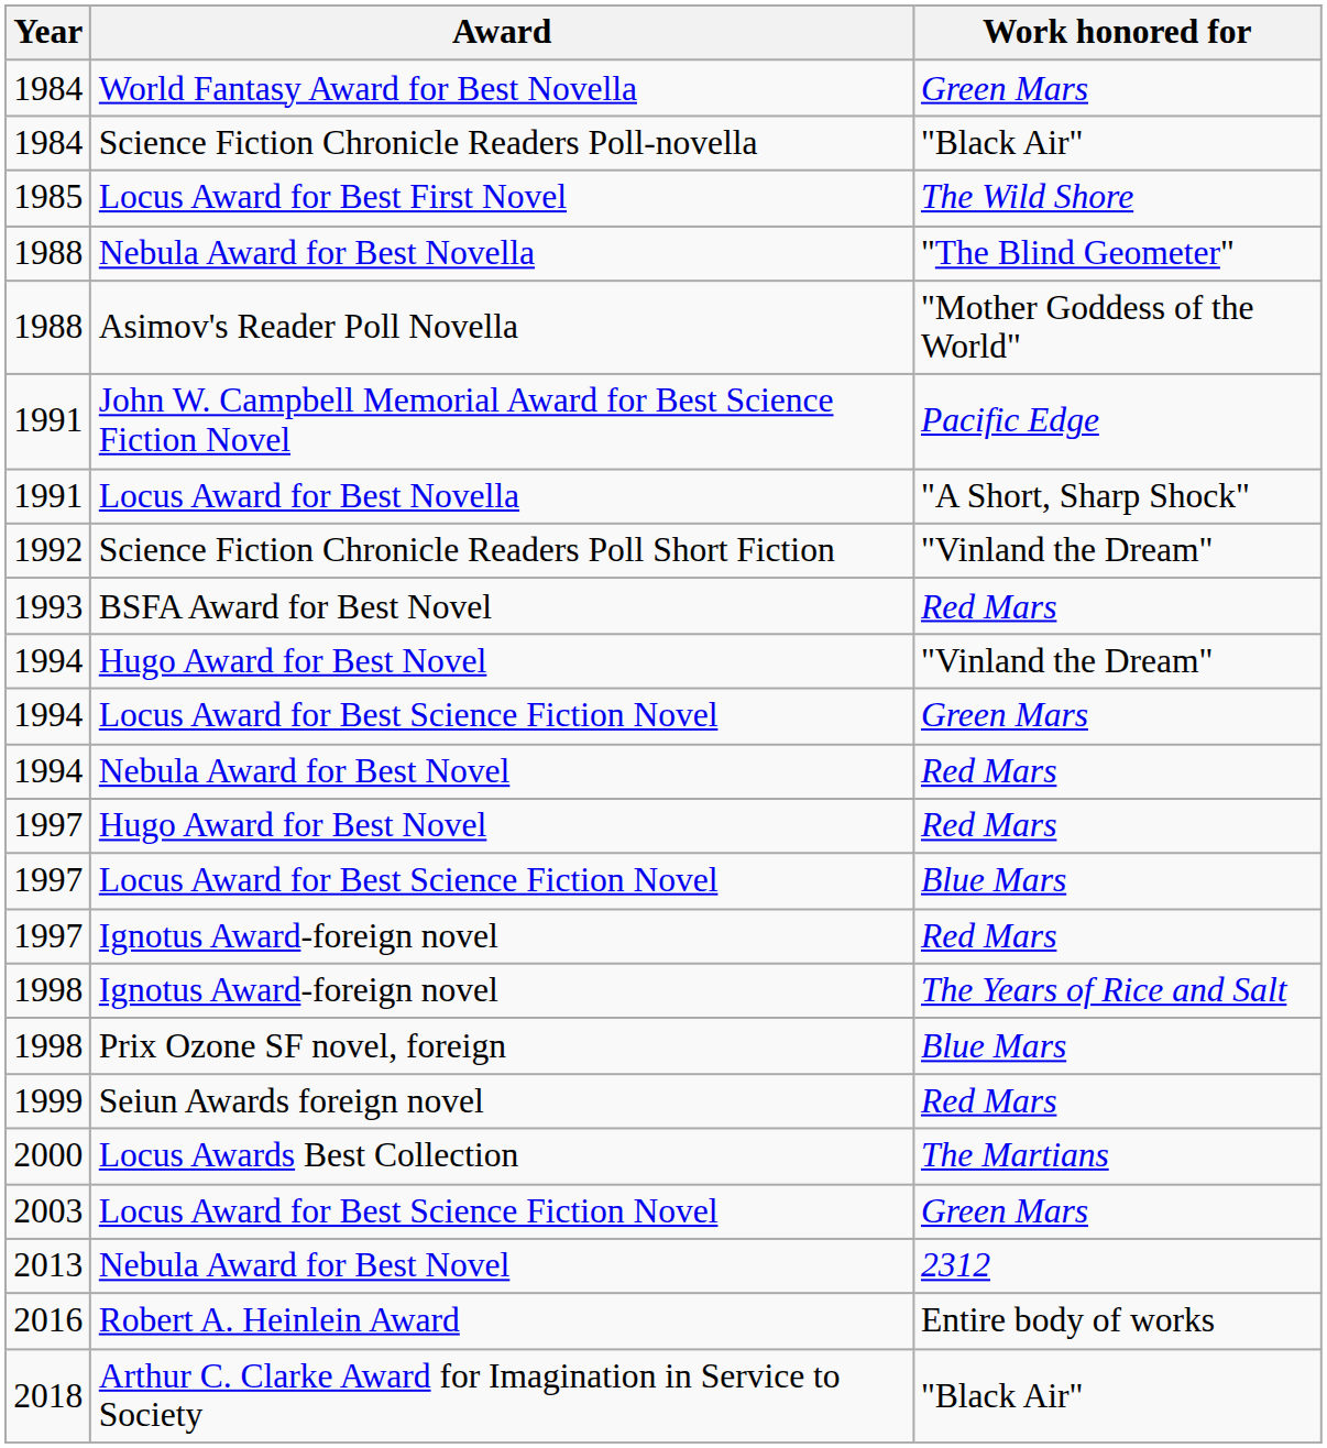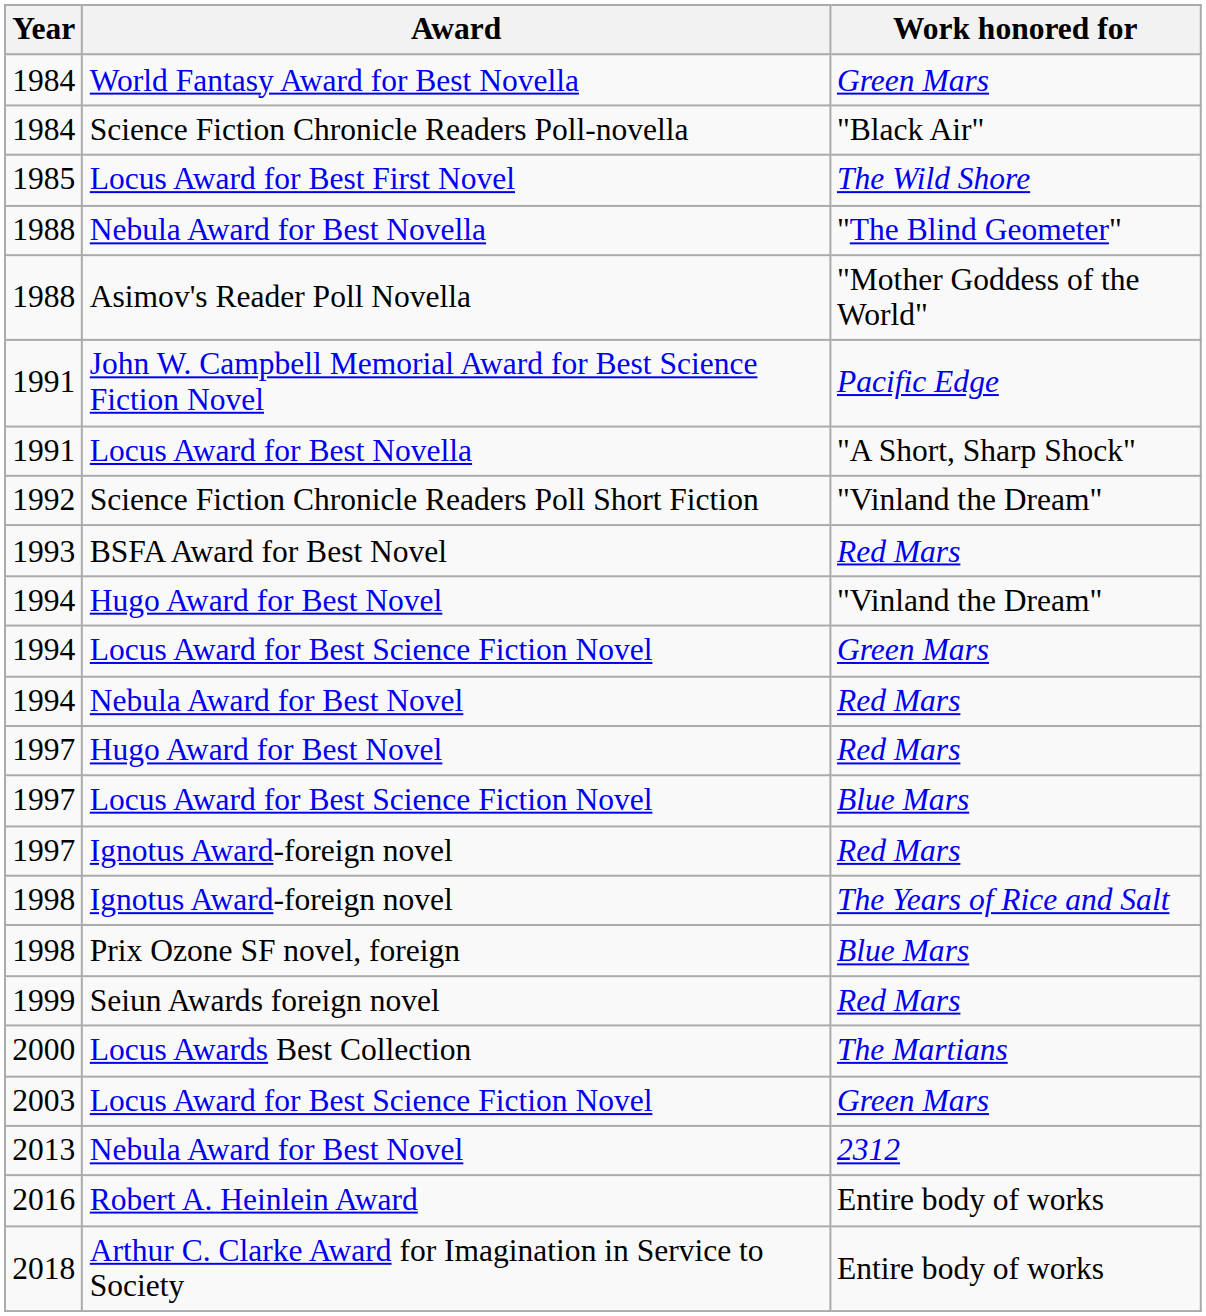Arthur C. Clarke Award for Imagination in Service to Society | Work honored for: "Black Air" -> Entire body of works
